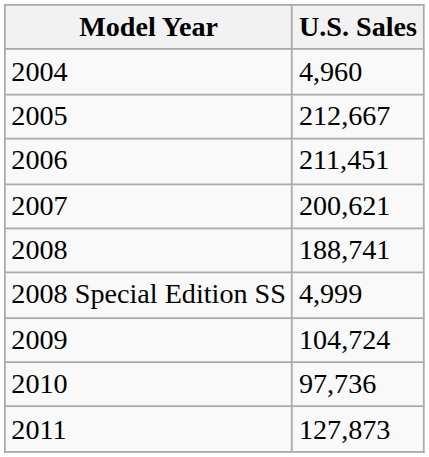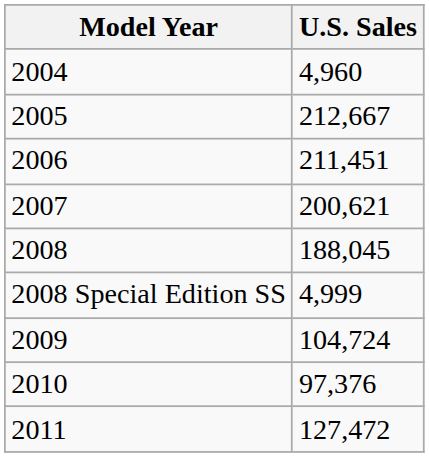2008 | U.S. Sales: 188,741 -> 188,045
2010 | U.S. Sales: 97,736 -> 97,376
2011 | U.S. Sales: 127,873 -> 127,472
